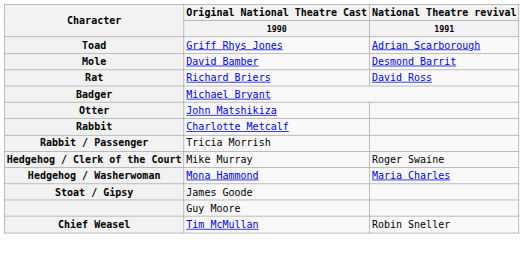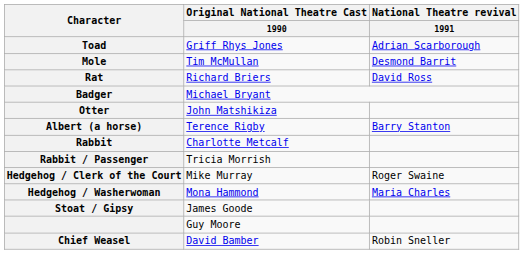Mole | Original National Theatre Cast / 1990: David Bamber -> Tim McMullan
+ row: Albert (a horse) | Terence Rigby | Barry Stanton
Chief Weasel | Original National Theatre Cast / 1990: Tim McMullan -> David Bamber
